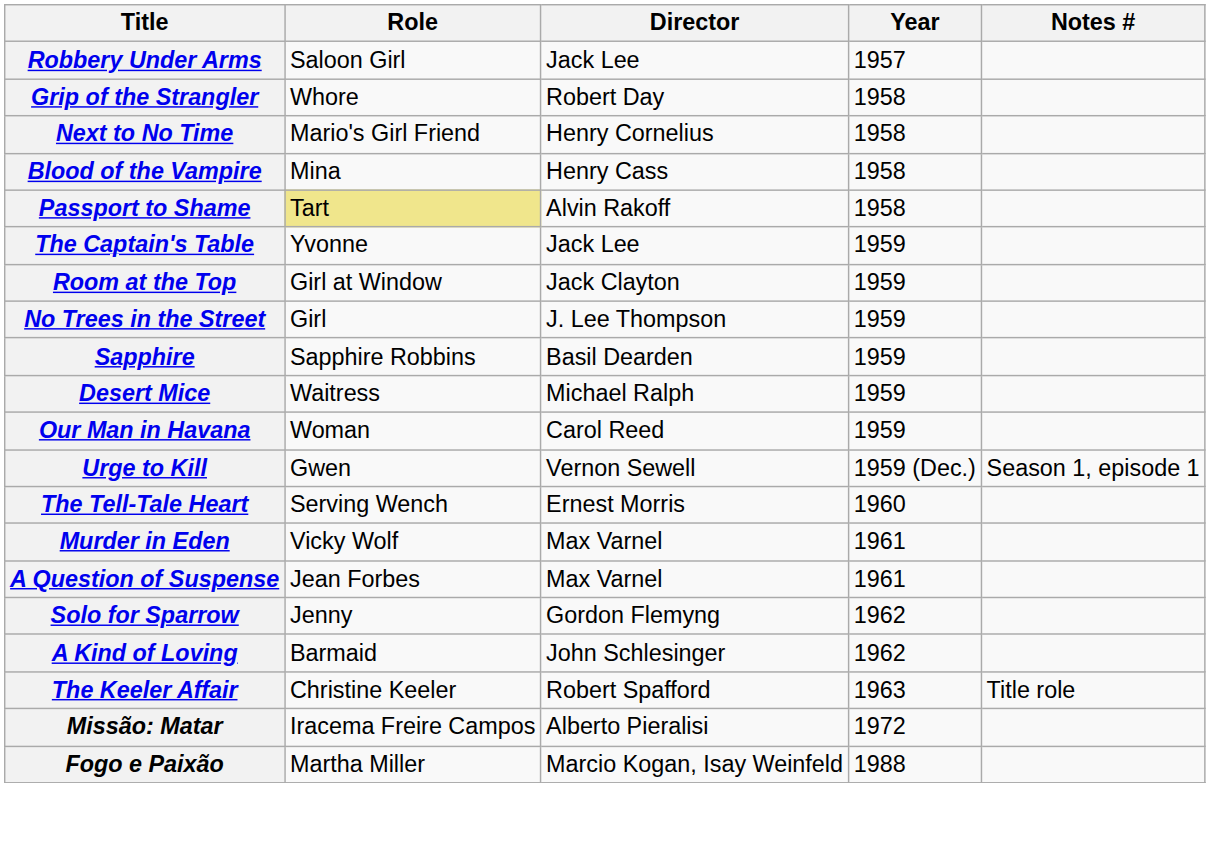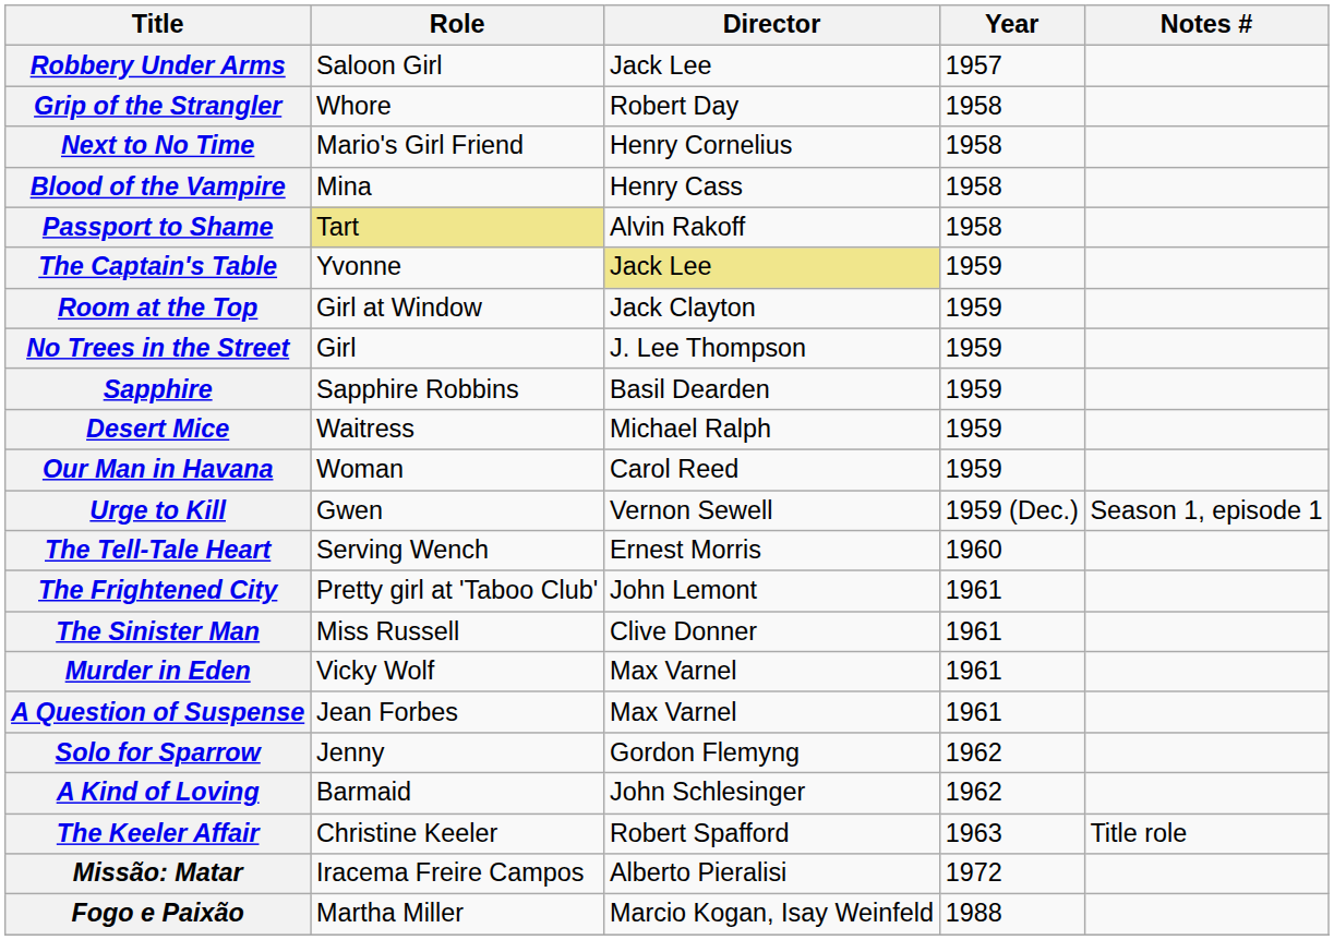The Captain's Table | Director: no background -> khaki background
+ row: The Frightened City | Pretty girl at 'Taboo Club' | John Lemont | 1961
+ row: The Sinister Man | Miss Russell | Clive Donner | 1961
